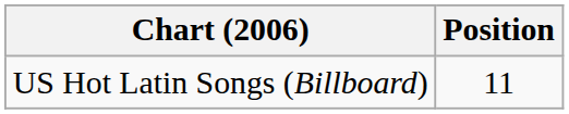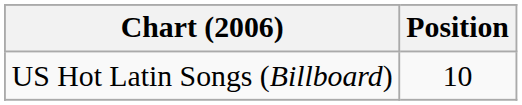US Hot Latin Songs (Billboard) | Position: 11 -> 10
